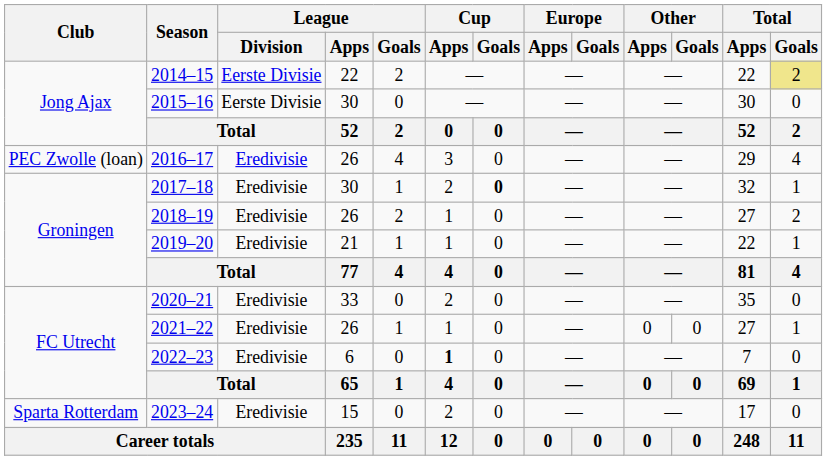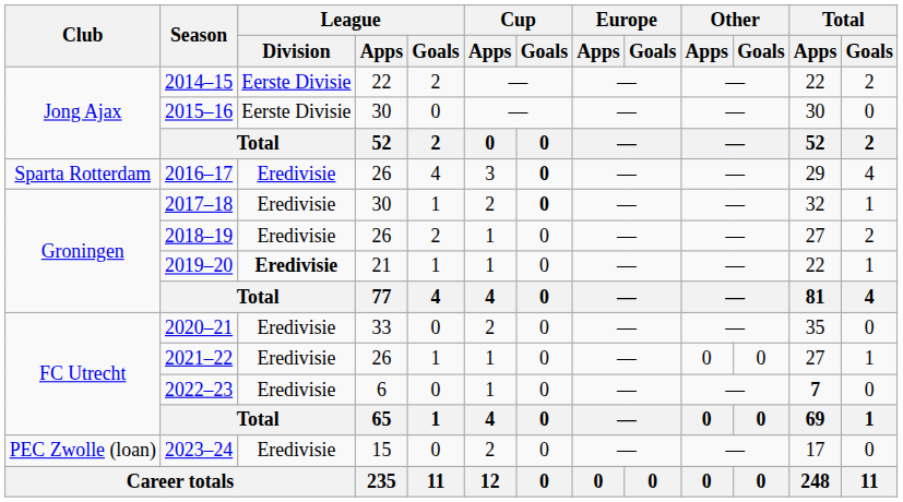2014–15 | Total / Goals: khaki background -> no background
2016–17 | Club: PEC Zwolle (loan) -> Sparta Rotterdam
2016–17 | Cup / Goals: normal -> bold
2019–20 | League / Division: normal -> bold
2022–23 | Cup / Apps: bold -> normal
2022–23 | Total / Apps: normal -> bold
2023–24 | Club: Sparta Rotterdam -> PEC Zwolle (loan)
